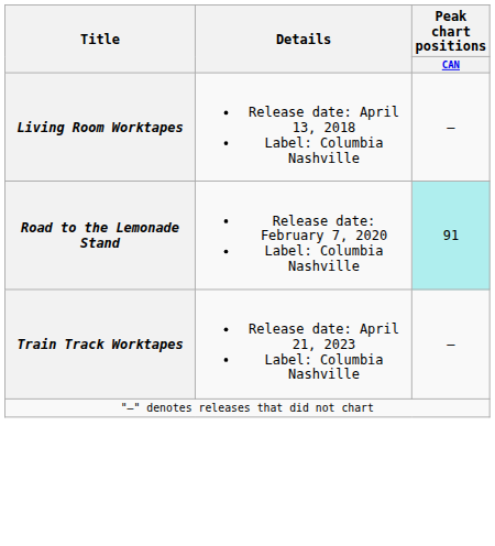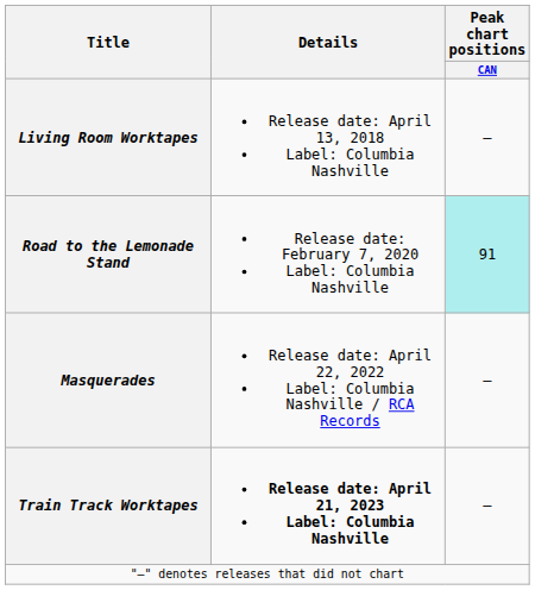+ row: Masquerades | Release date: April 22, 2022 Label: Columbia Nashville / RCA Records | —
Train Track Worktapes | Details: normal -> bold
